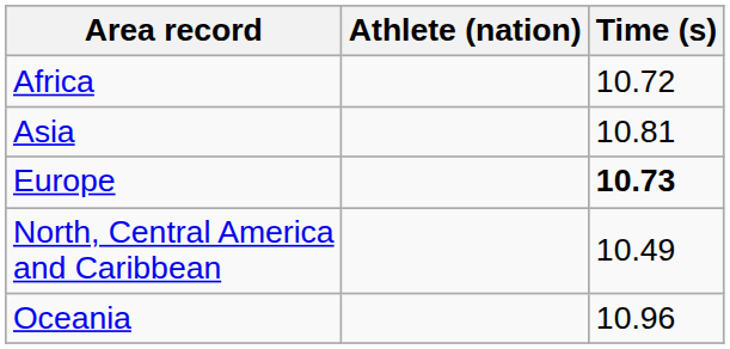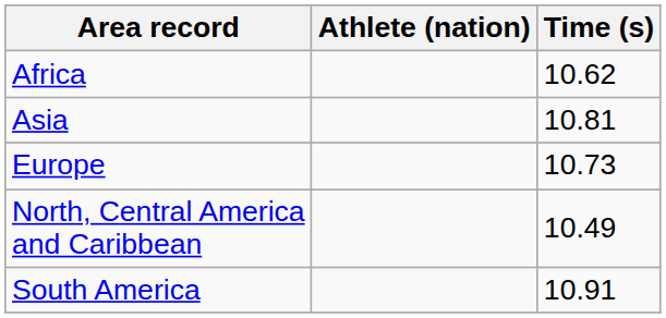Africa | Time (s): 10.72 -> 10.62
Europe | Time (s): bold -> normal
- row: Oceania | 10.96
+ row: South America | 10.91
